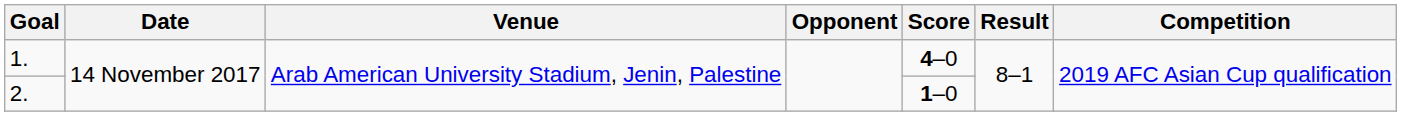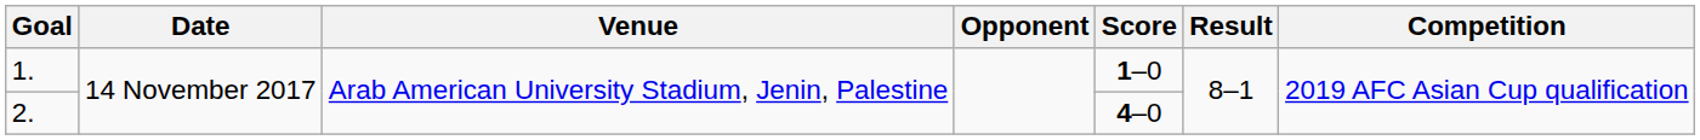1. | Score: 4–0 -> 1–0
2. | Score: 1–0 -> 4–0
